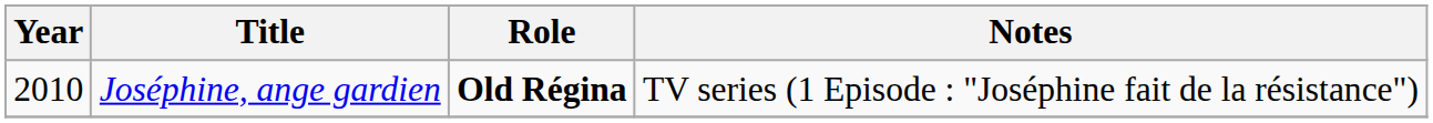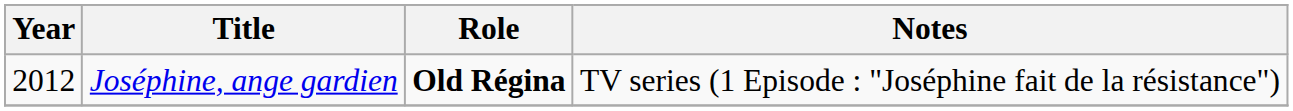Joséphine, ange gardien | Year: 2010 -> 2012
